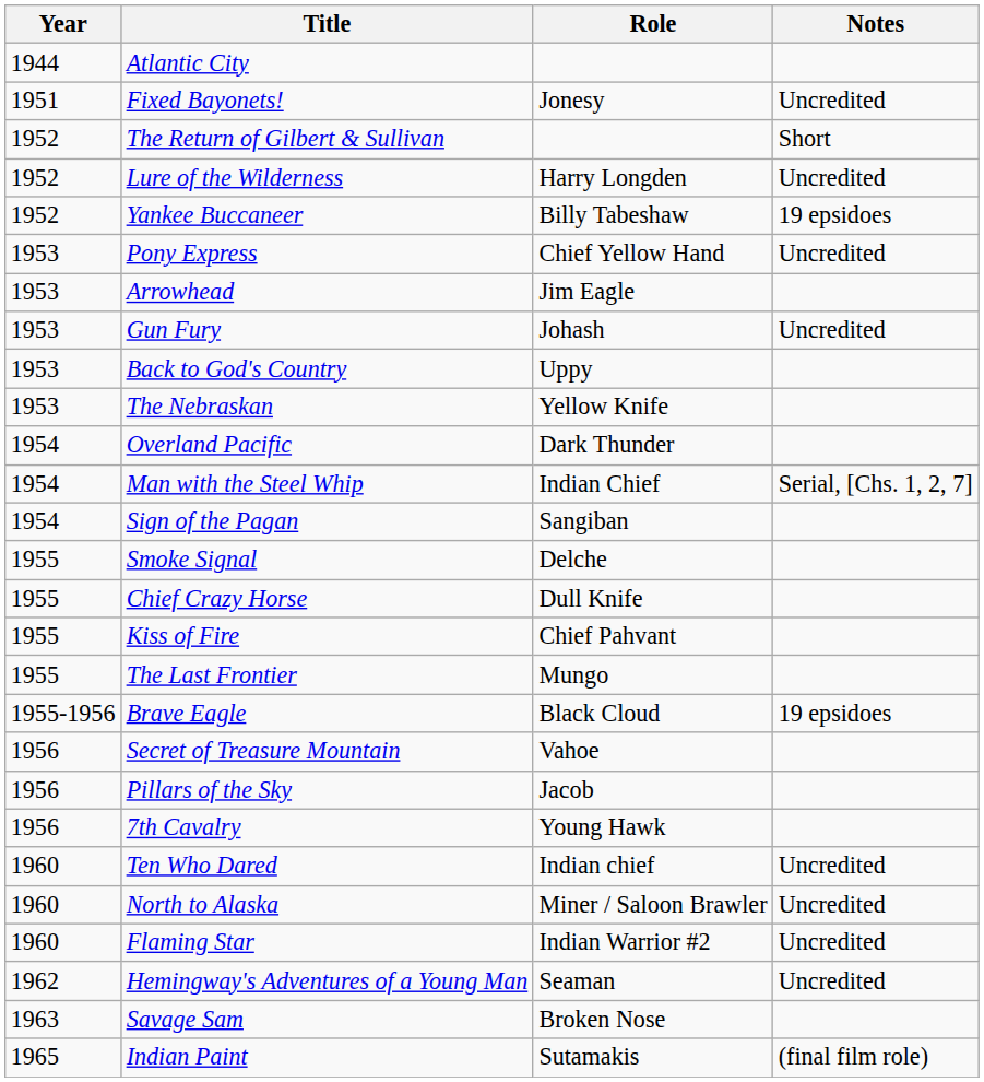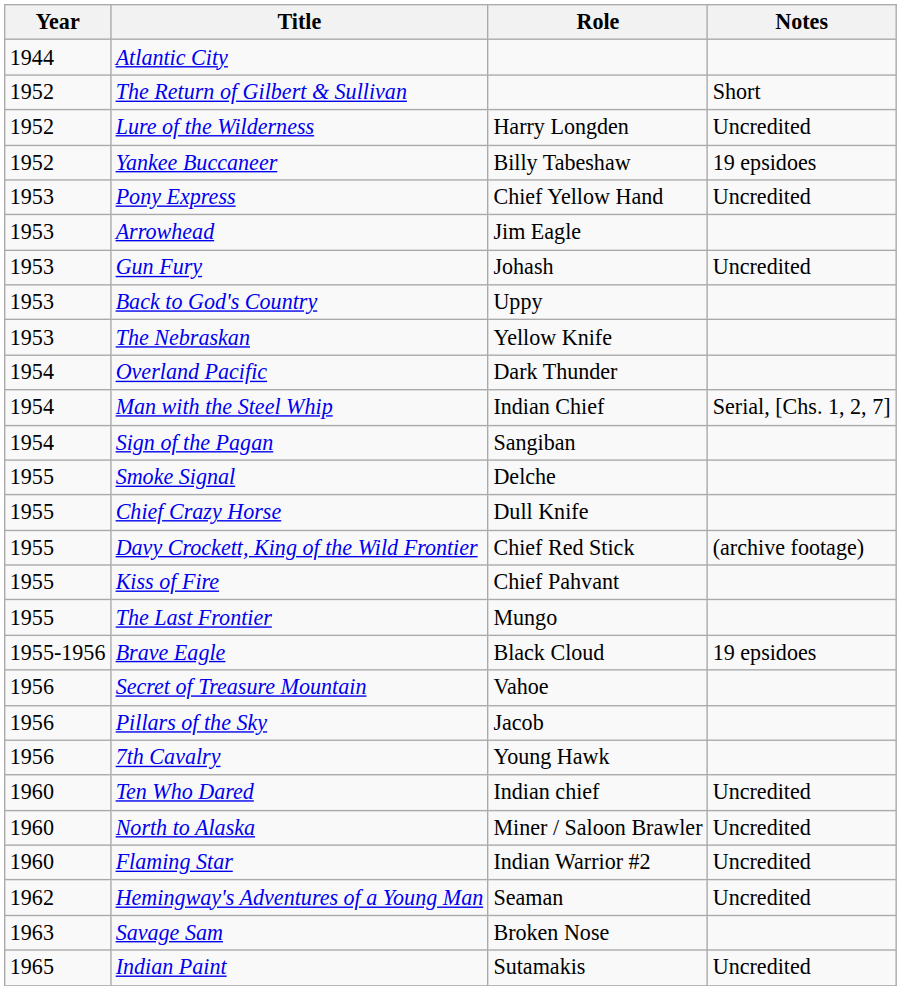- row: 1951 | Fixed Bayonets! | Jonesy | Uncredited
+ row: 1955 | Davy Crockett, King of the Wild Frontier | Chief Red Stick | (archive footage)
Indian Paint | Notes: (final film role) -> Uncredited
